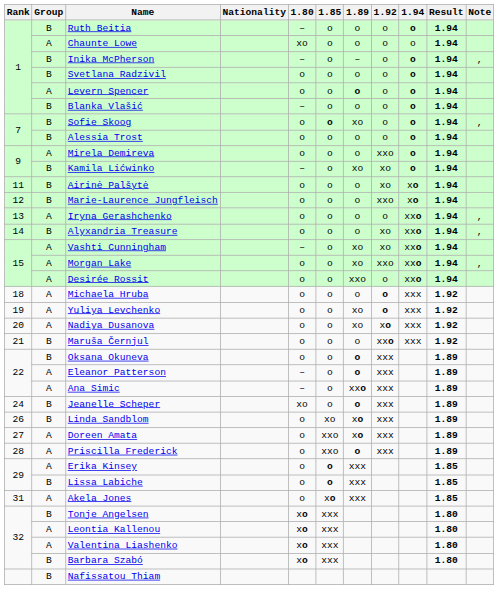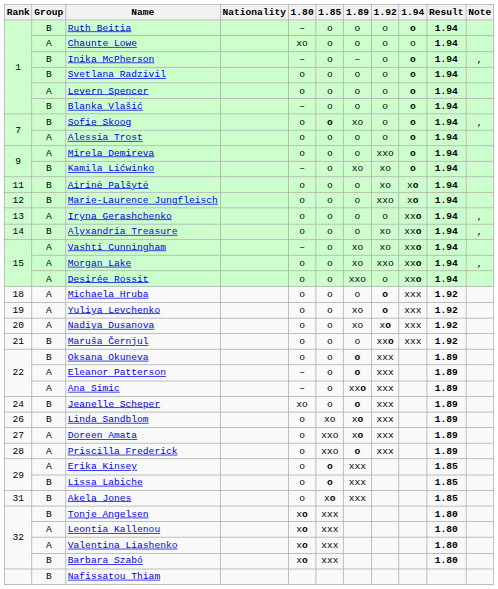Levern Spencer | 1.89: bold -> normal
Alessia Trost | Group: B -> A
Akela Jones | Group: A -> B
